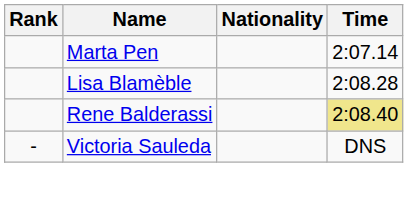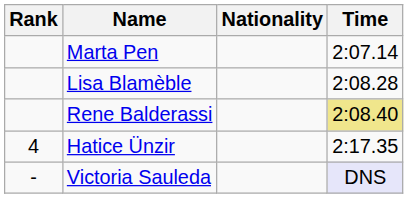+ row: 4 | Hatice Ünzir | 2:17.35
Victoria Sauleda | Time: no background -> lavender background
